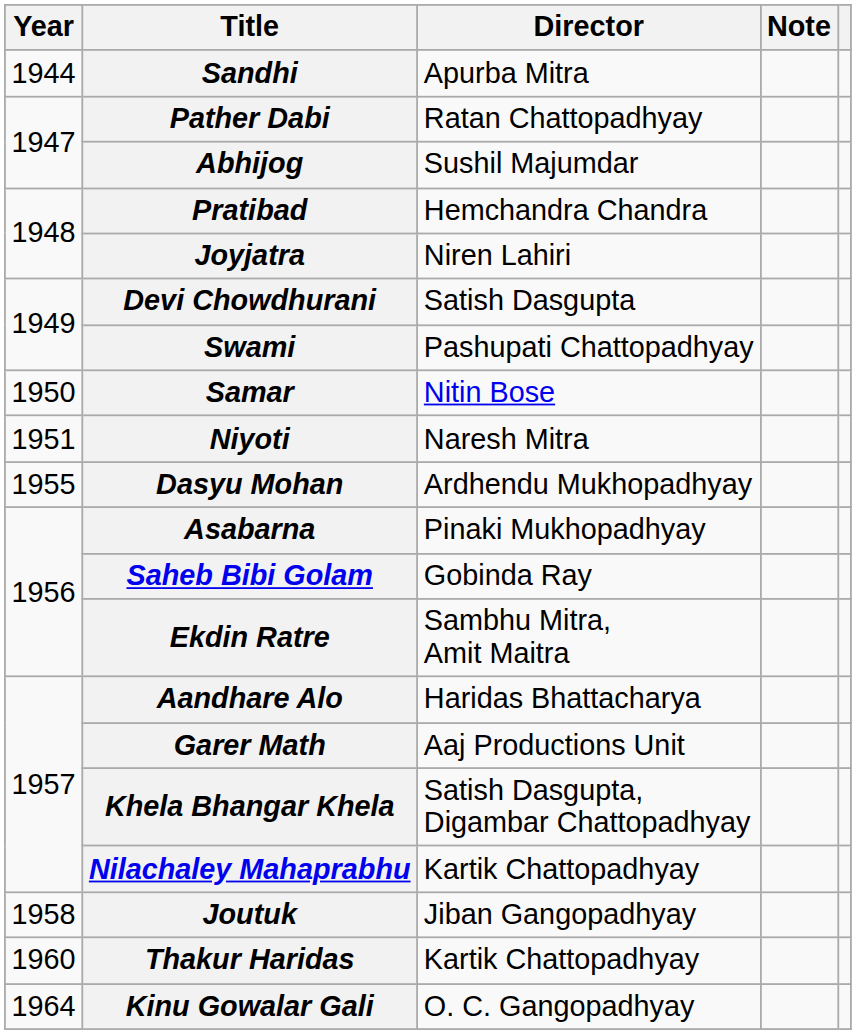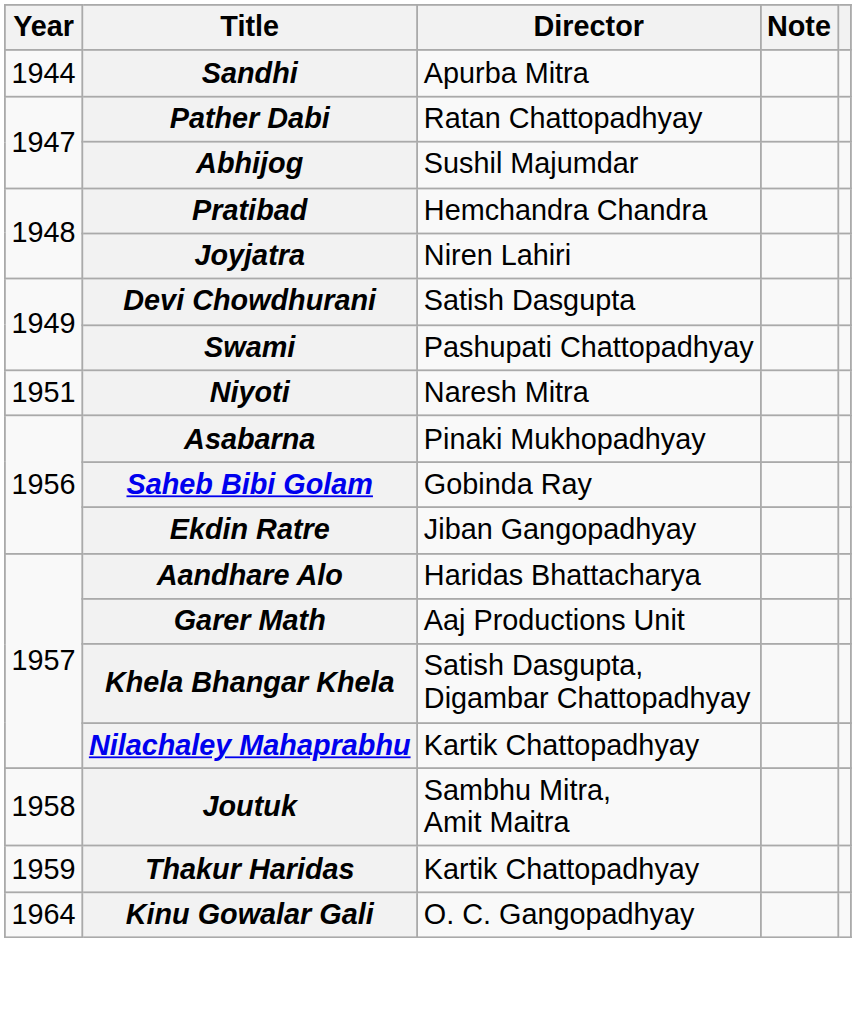- row: 1950 | Samar | Nitin Bose
- row: 1955 | Dasyu Mohan | Ardhendu Mukhopadhyay
Ekdin Ratre | Director: Sambhu Mitra, Amit Maitra -> Jiban Gangopadhyay
Joutuk | Director: Jiban Gangopadhyay -> Sambhu Mitra, Amit Maitra
Thakur Haridas | Year: 1960 -> 1959
